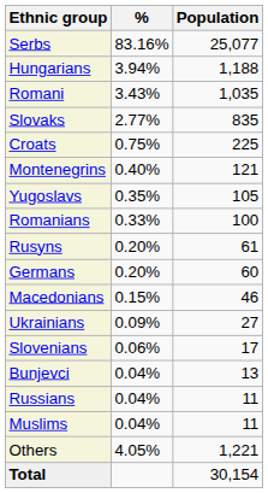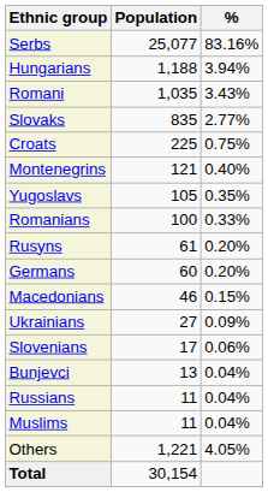columns swapped: Population <-> %
